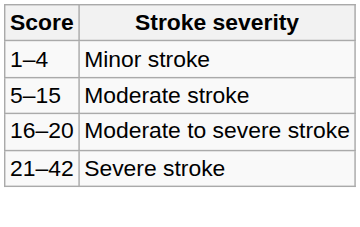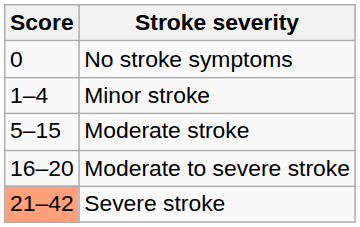+ row: 0 | No stroke symptoms
Severe stroke | Score: no background -> lightsalmon background
